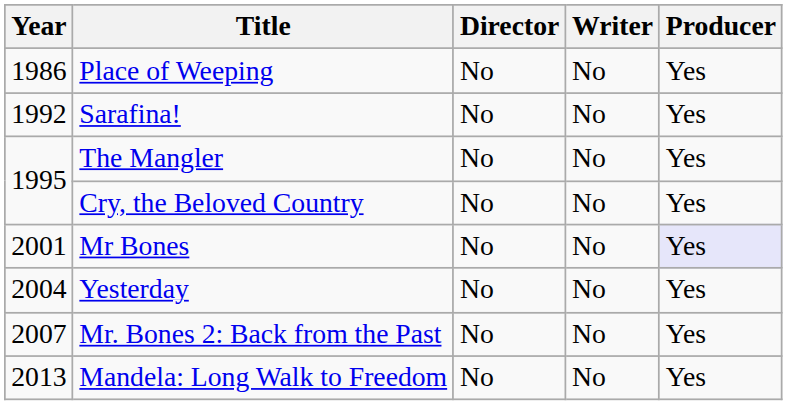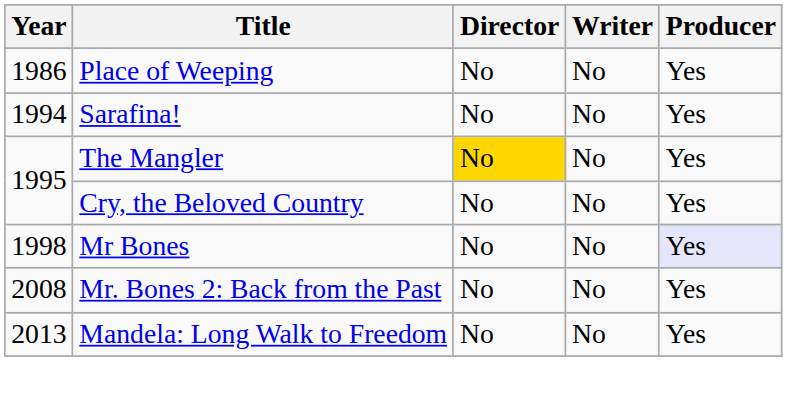Sarafina! | Year: 1992 -> 1994
The Mangler | Director: no background -> gold background
Mr Bones | Year: 2001 -> 1998
- row: 2004 | Yesterday | No | No | Yes
Mr. Bones 2: Back from the Past | Year: 2007 -> 2008
